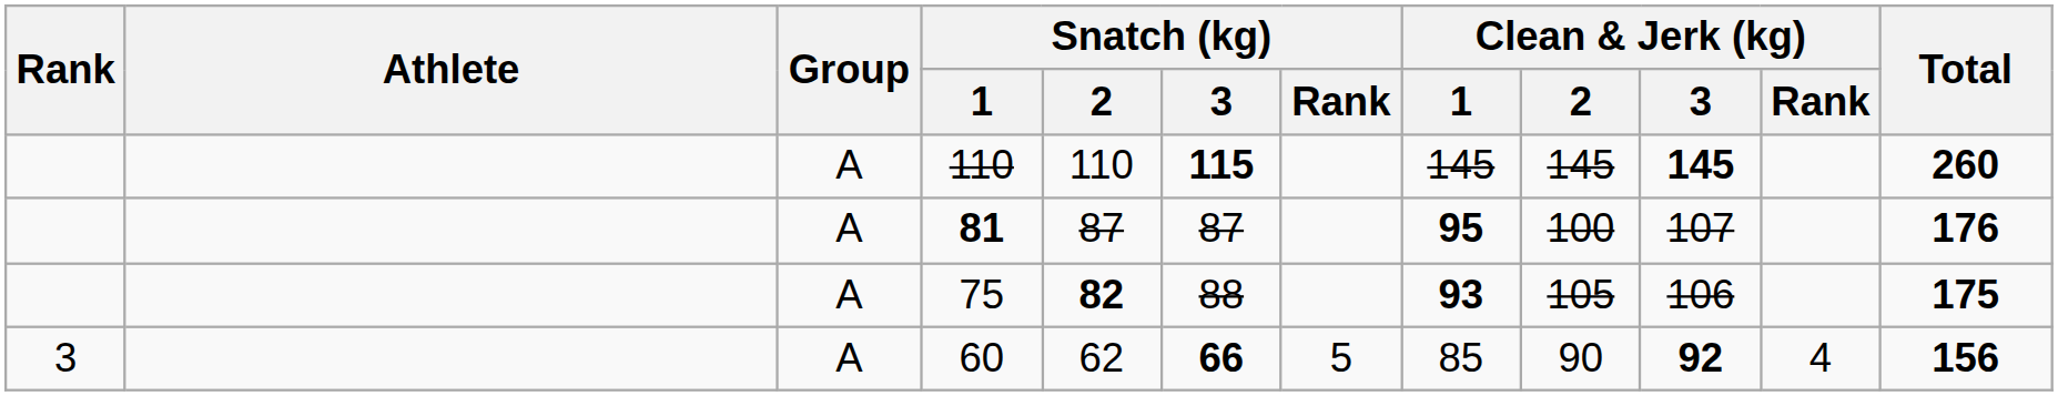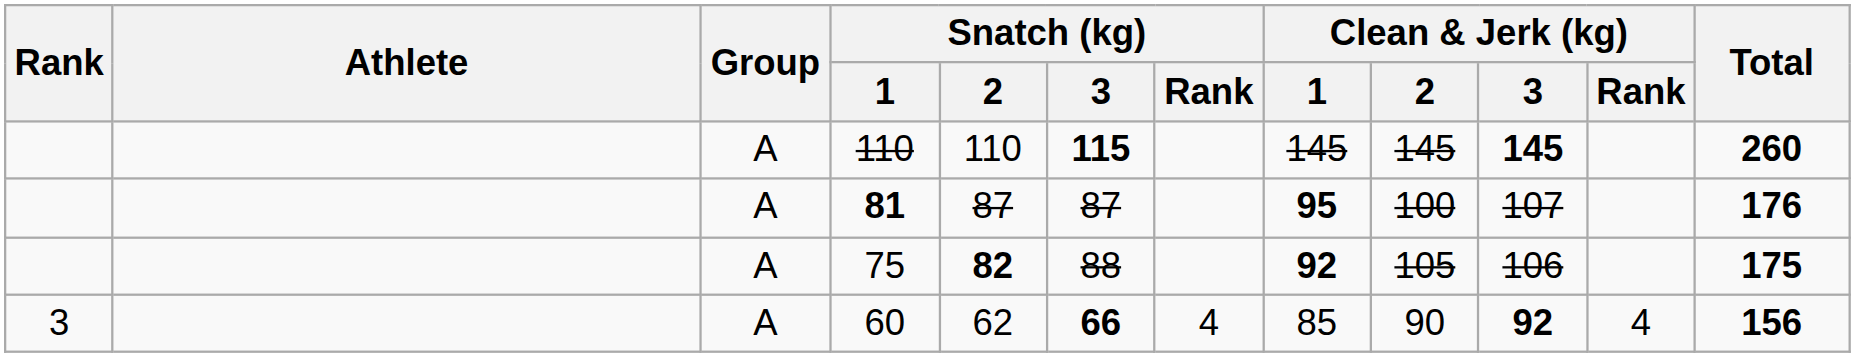75 | Clean & Jerk (kg) / 1: 93 -> 92
60 | Snatch (kg) / Rank: 5 -> 4
